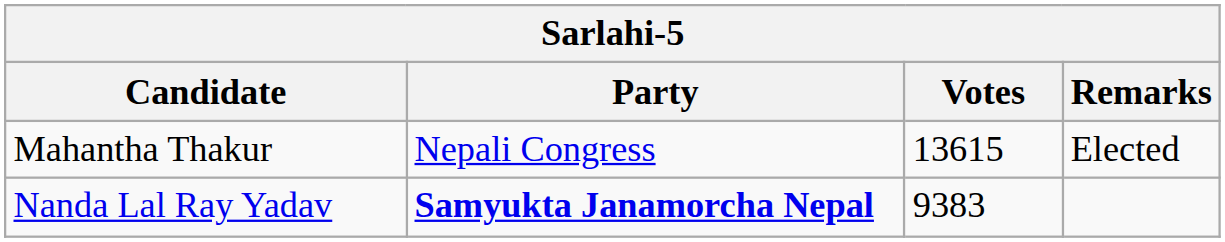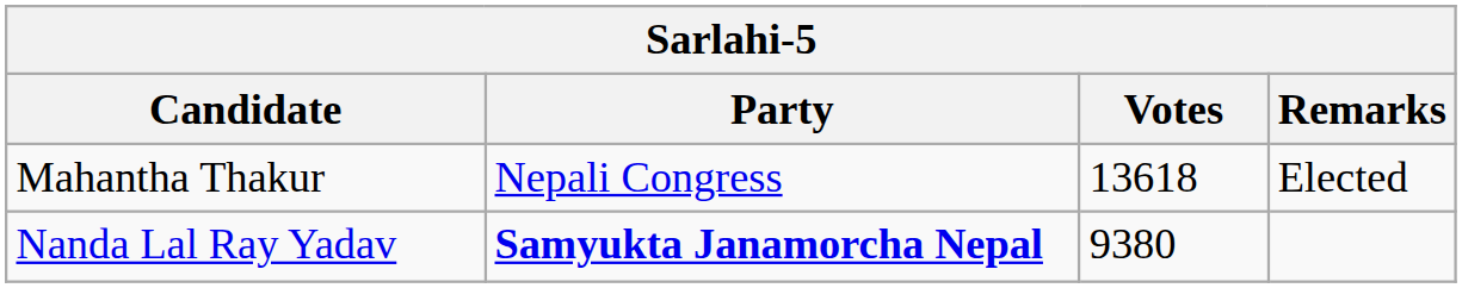Mahantha Thakur | Votes: 13615 -> 13618
Nanda Lal Ray Yadav | Votes: 9383 -> 9380
